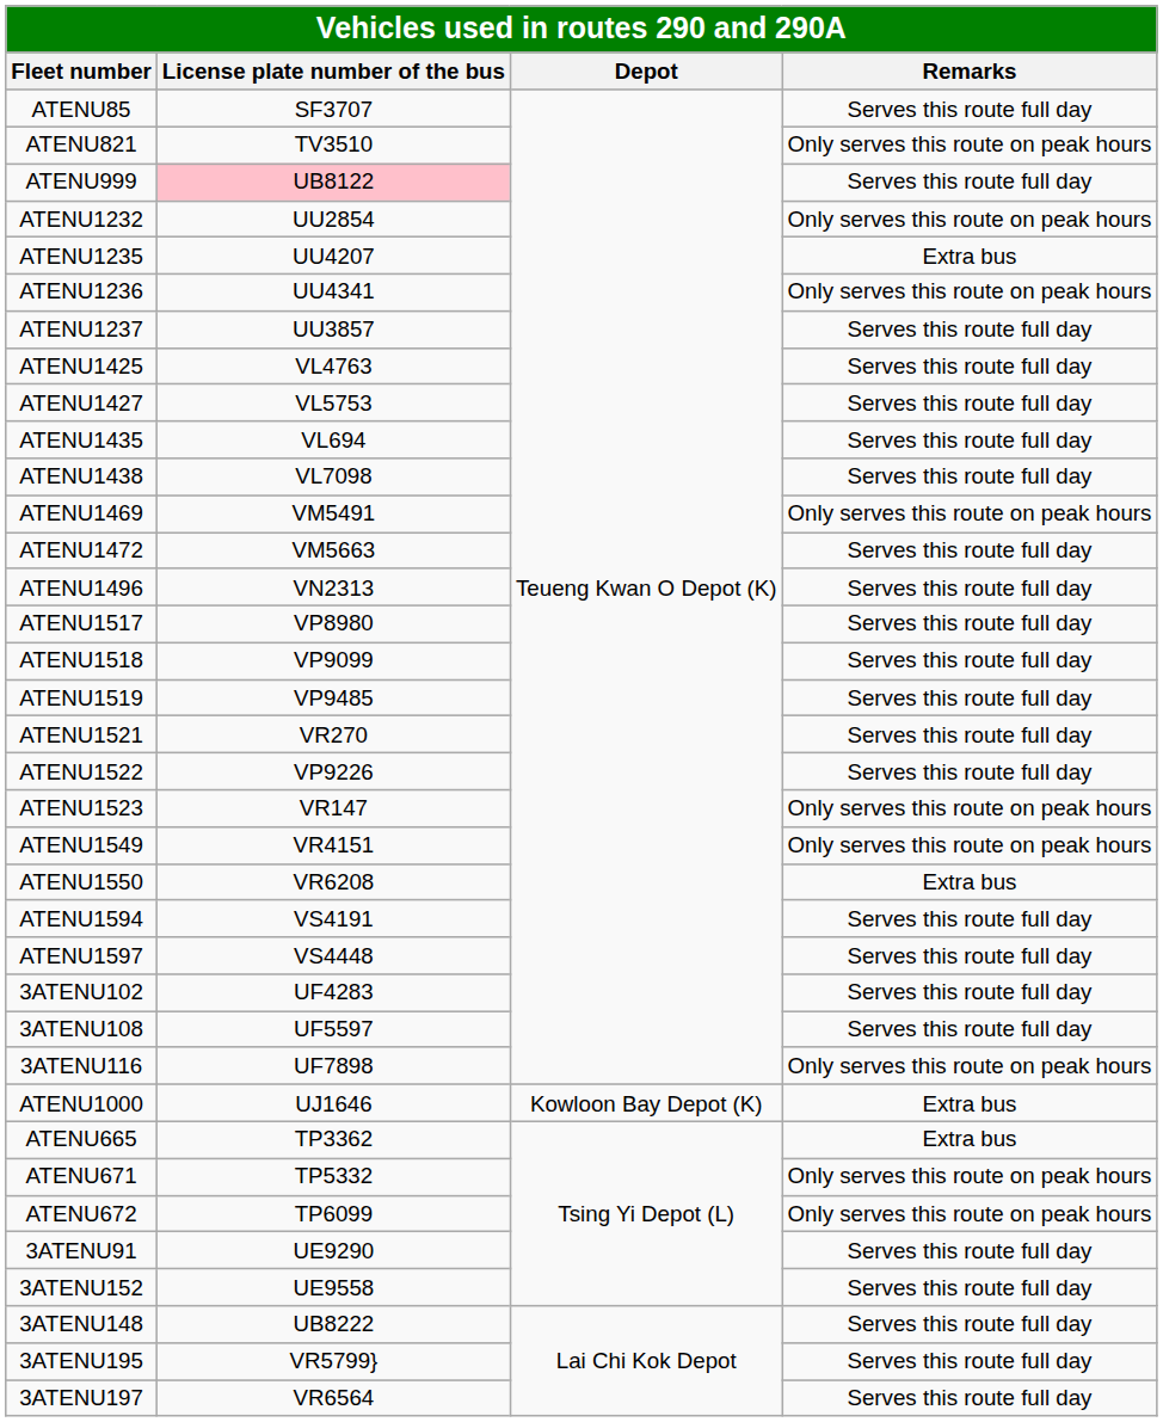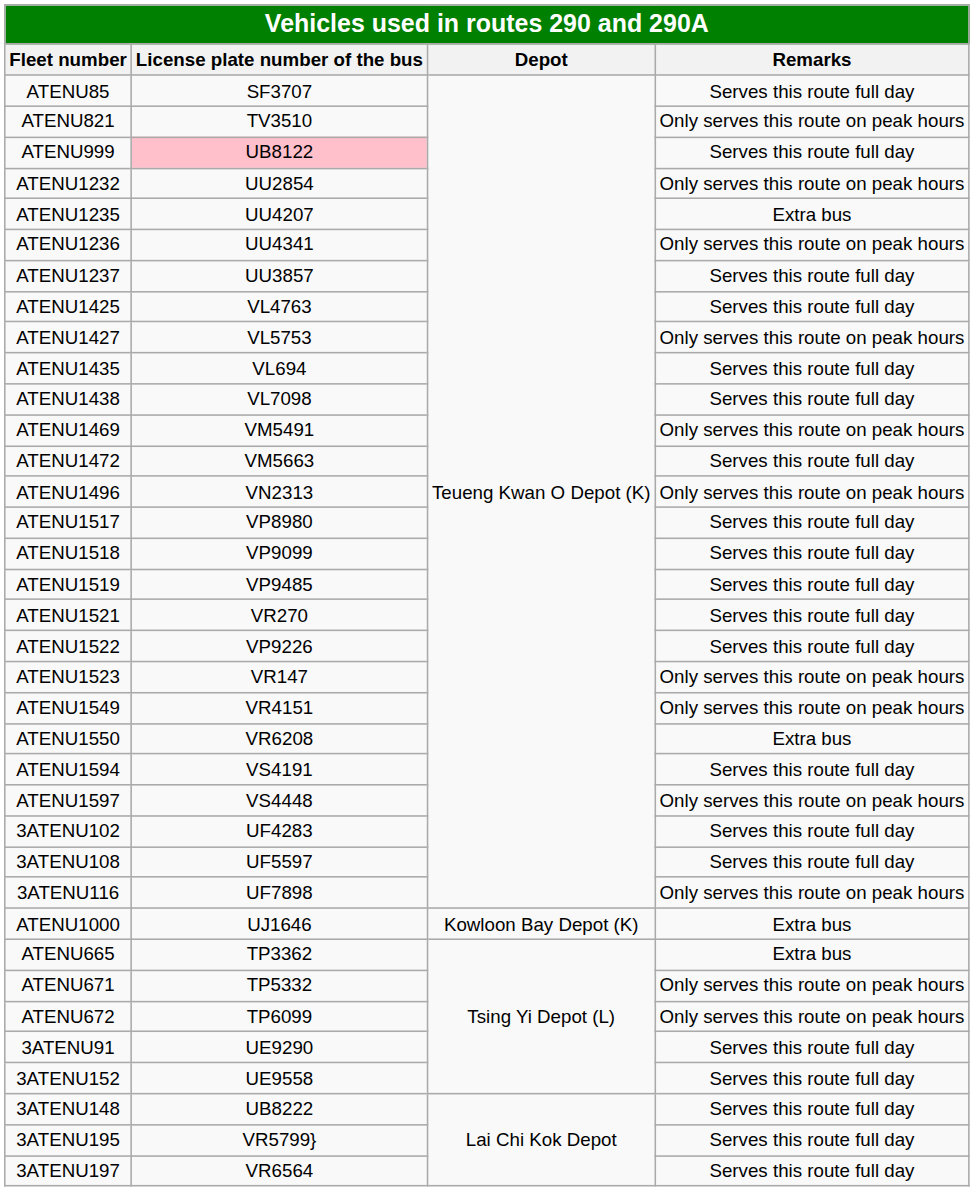ATENU1427 | Remarks: Serves this route full day -> Only serves this route on peak hours
ATENU1496 | Remarks: Serves this route full day -> Only serves this route on peak hours
ATENU1597 | Remarks: Serves this route full day -> Only serves this route on peak hours
